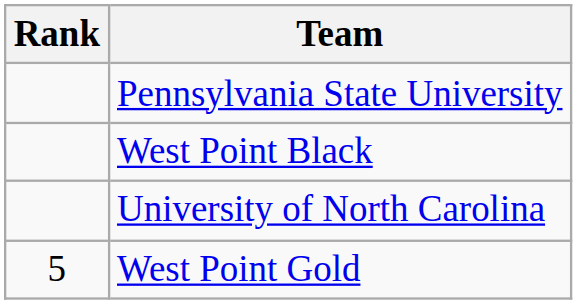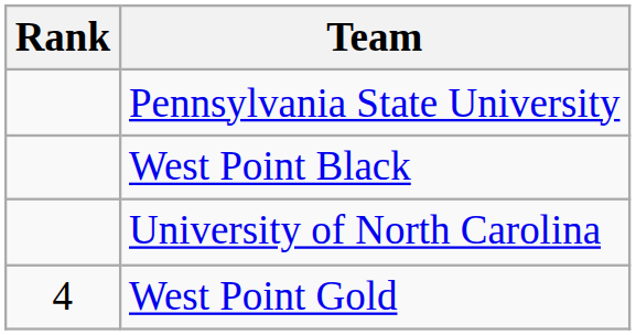West Point Gold | Rank: 5 -> 4
